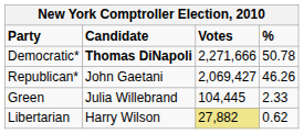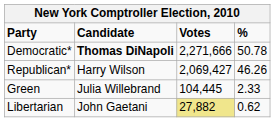Republican* | Candidate: John Gaetani -> Harry Wilson
Libertarian | Candidate: Harry Wilson -> John Gaetani
